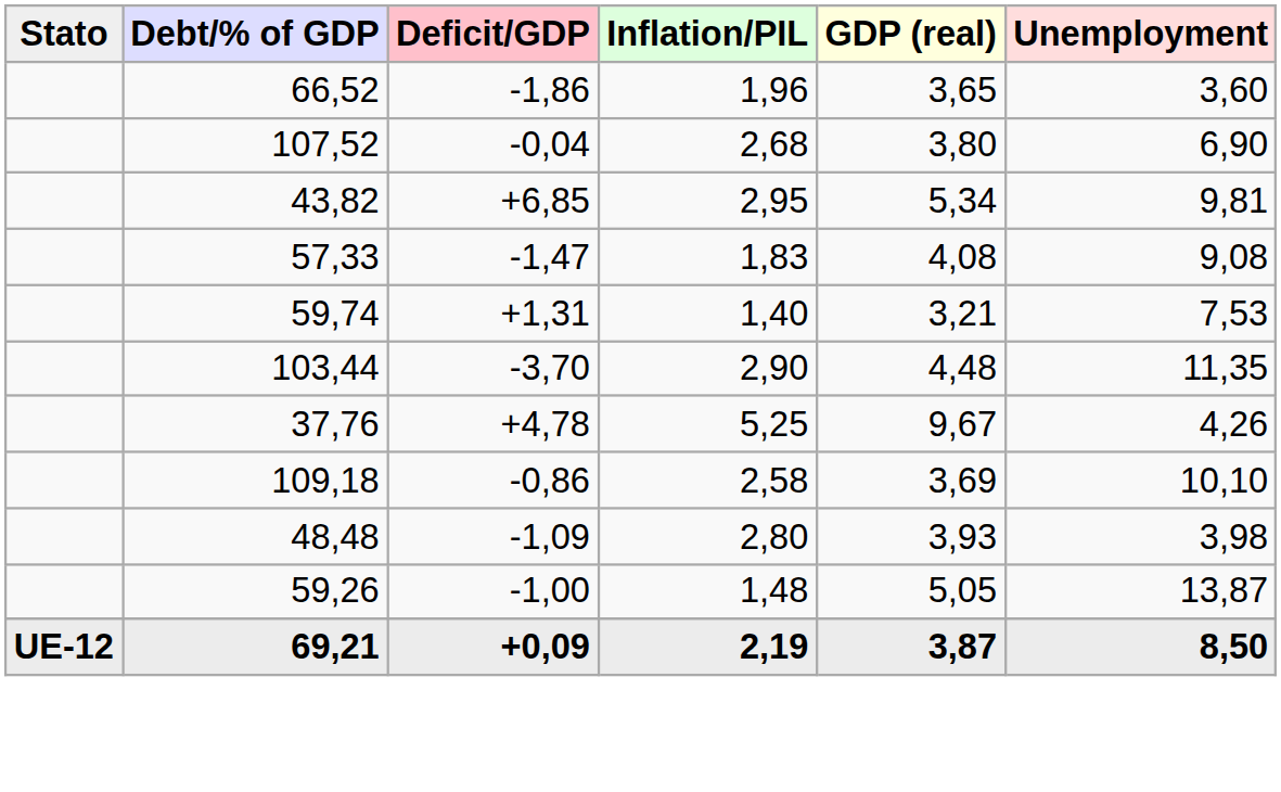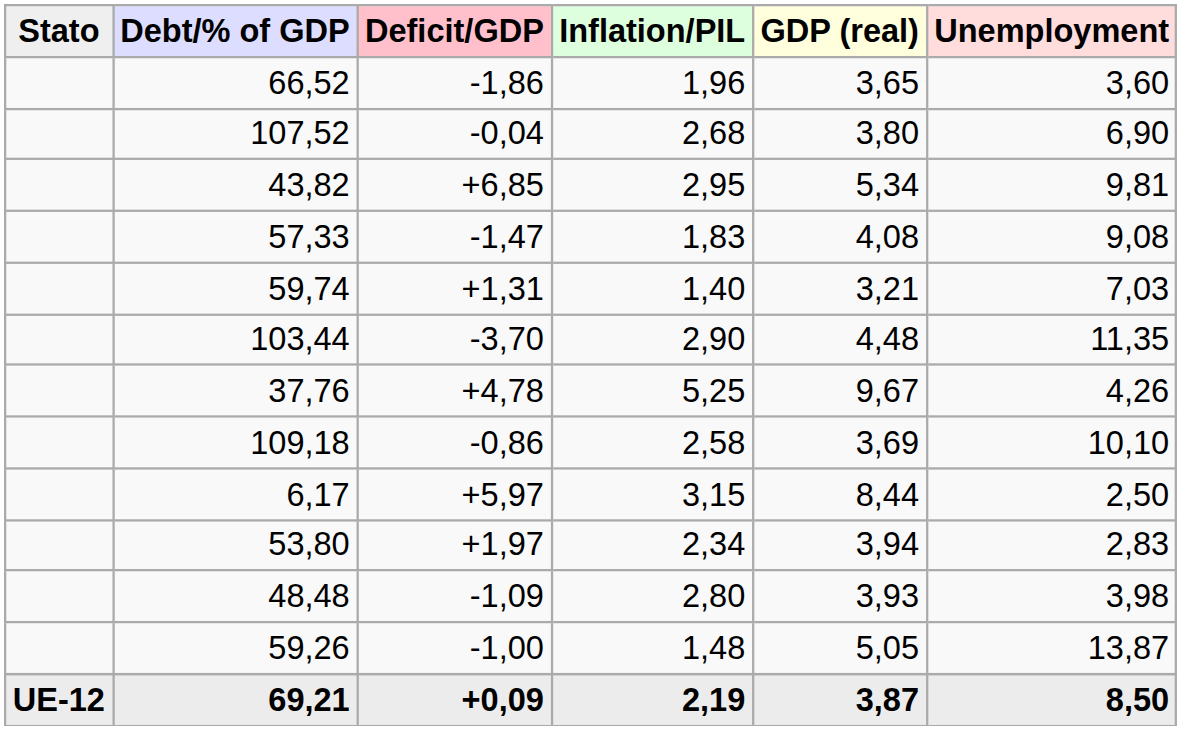59,74 | Unemployment: 7,53 -> 7,03
+ row: 6,17 | +5,97 | 3,15 | 8,44 | 2,50
+ row: 53,80 | +1,97 | 2,34 | 3,94 | 2,83
